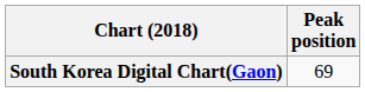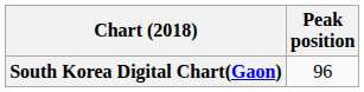South Korea Digital Chart(Gaon) | Peak position: 69 -> 96
